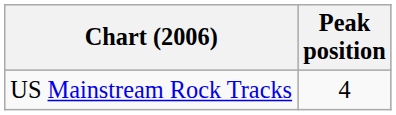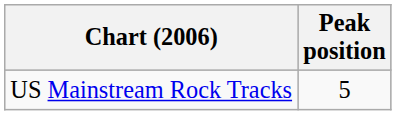US Mainstream Rock Tracks | Peak position: 4 -> 5
